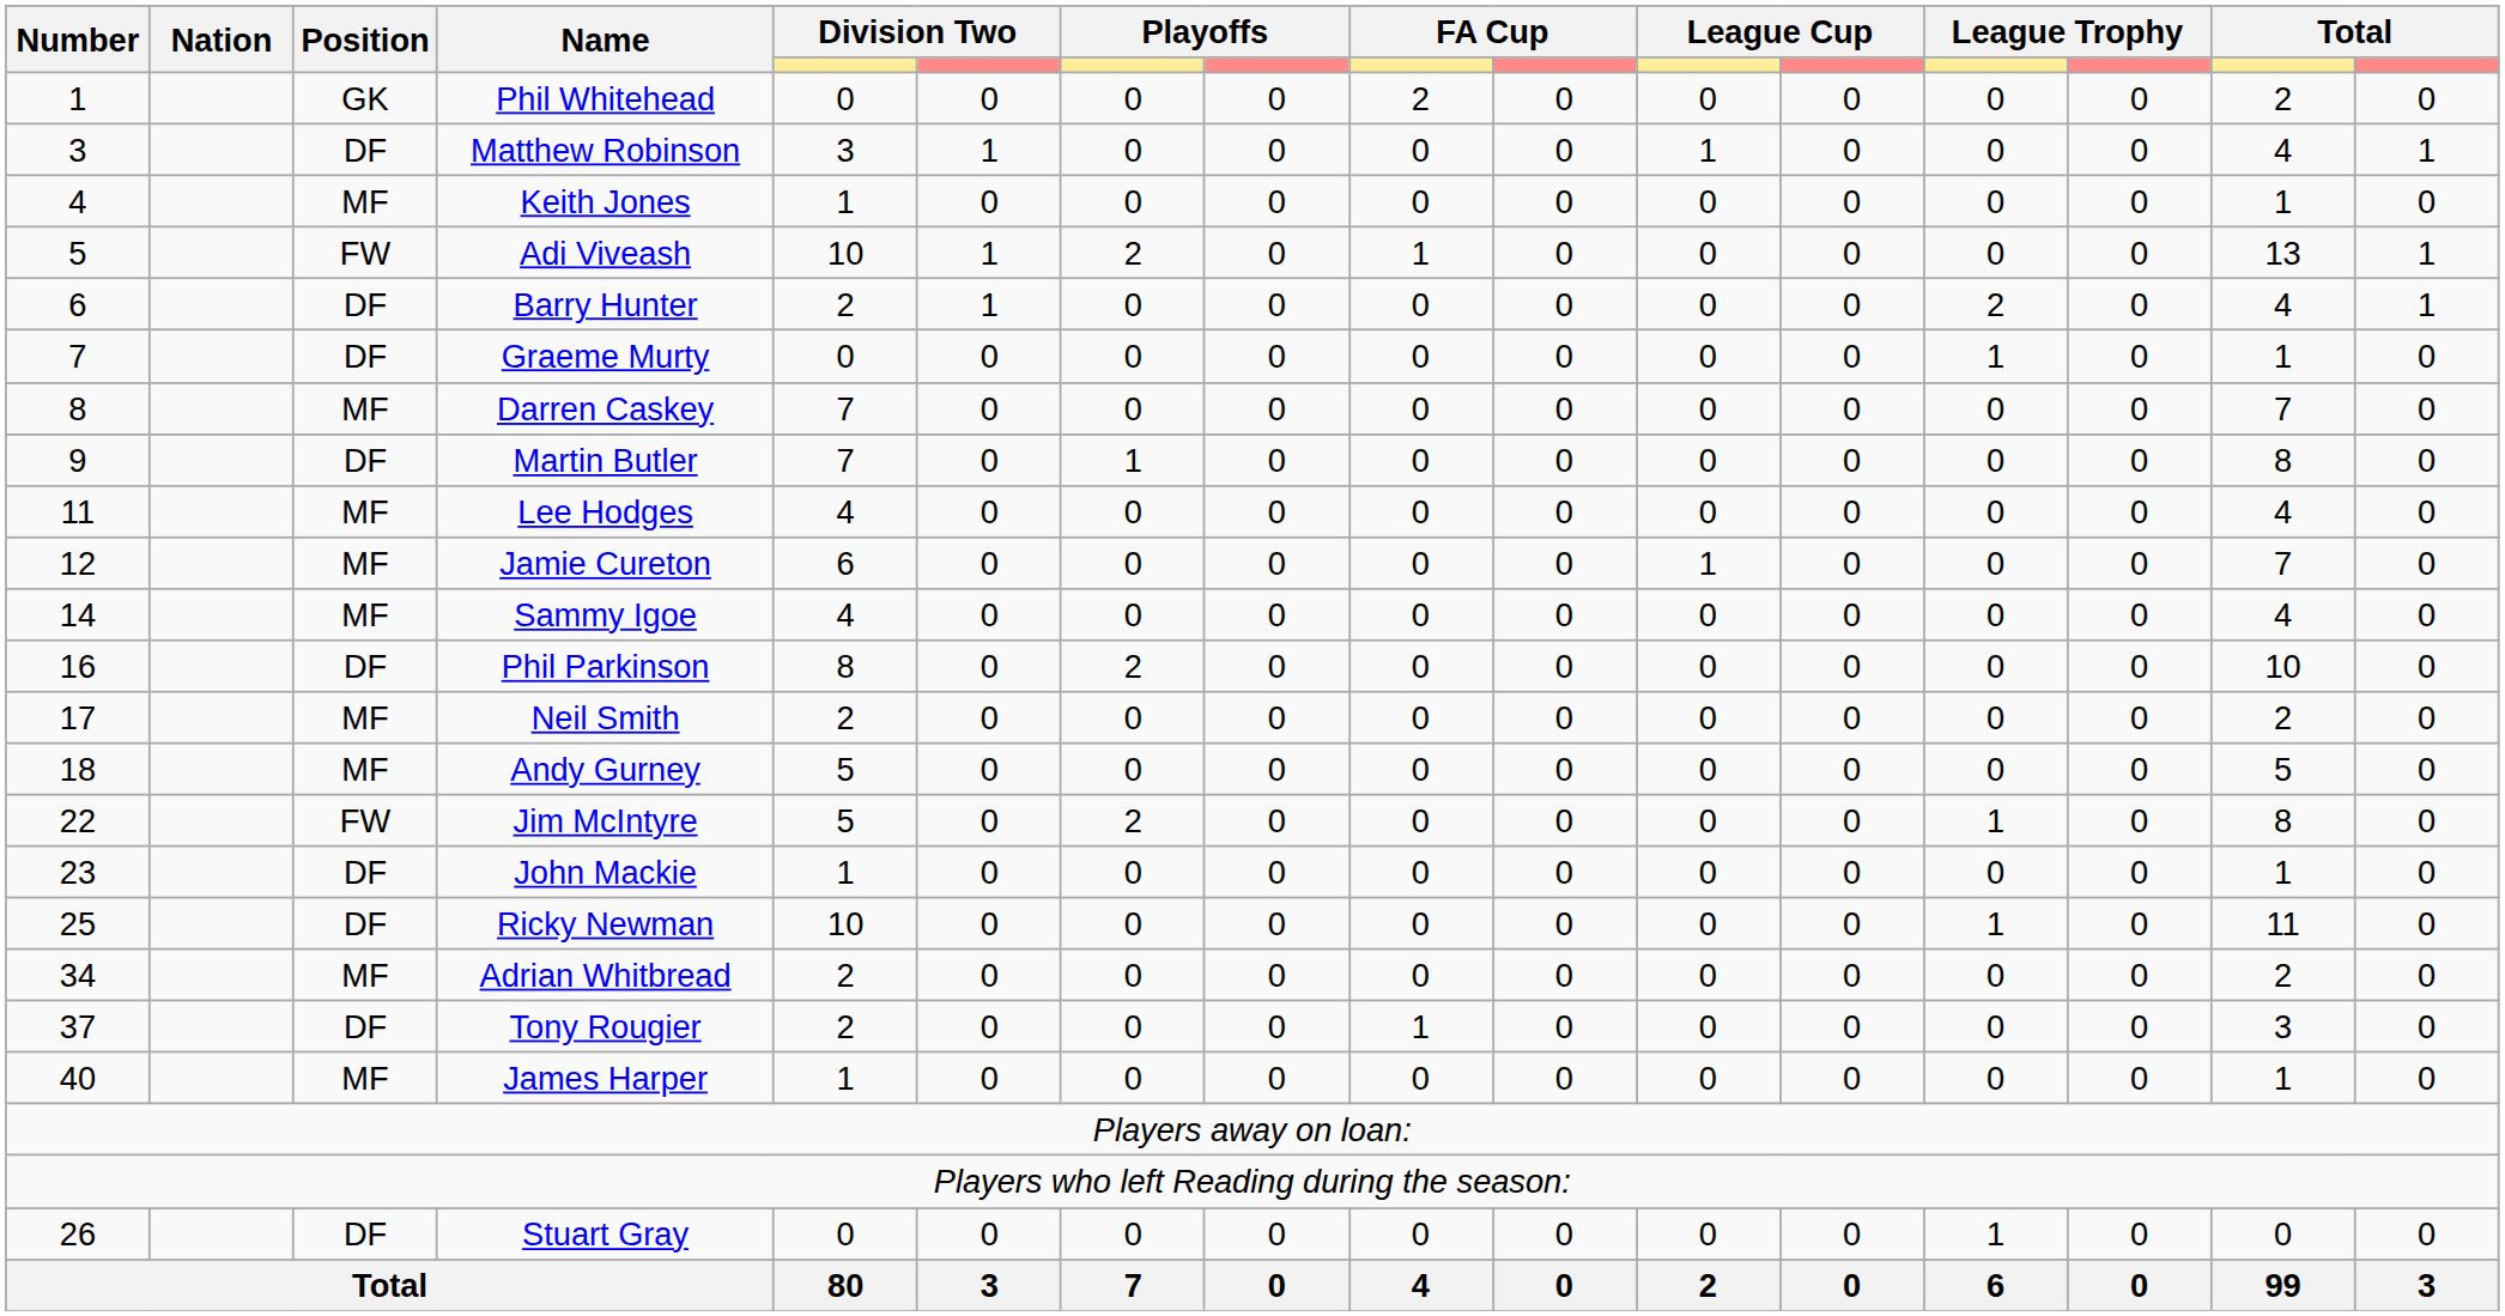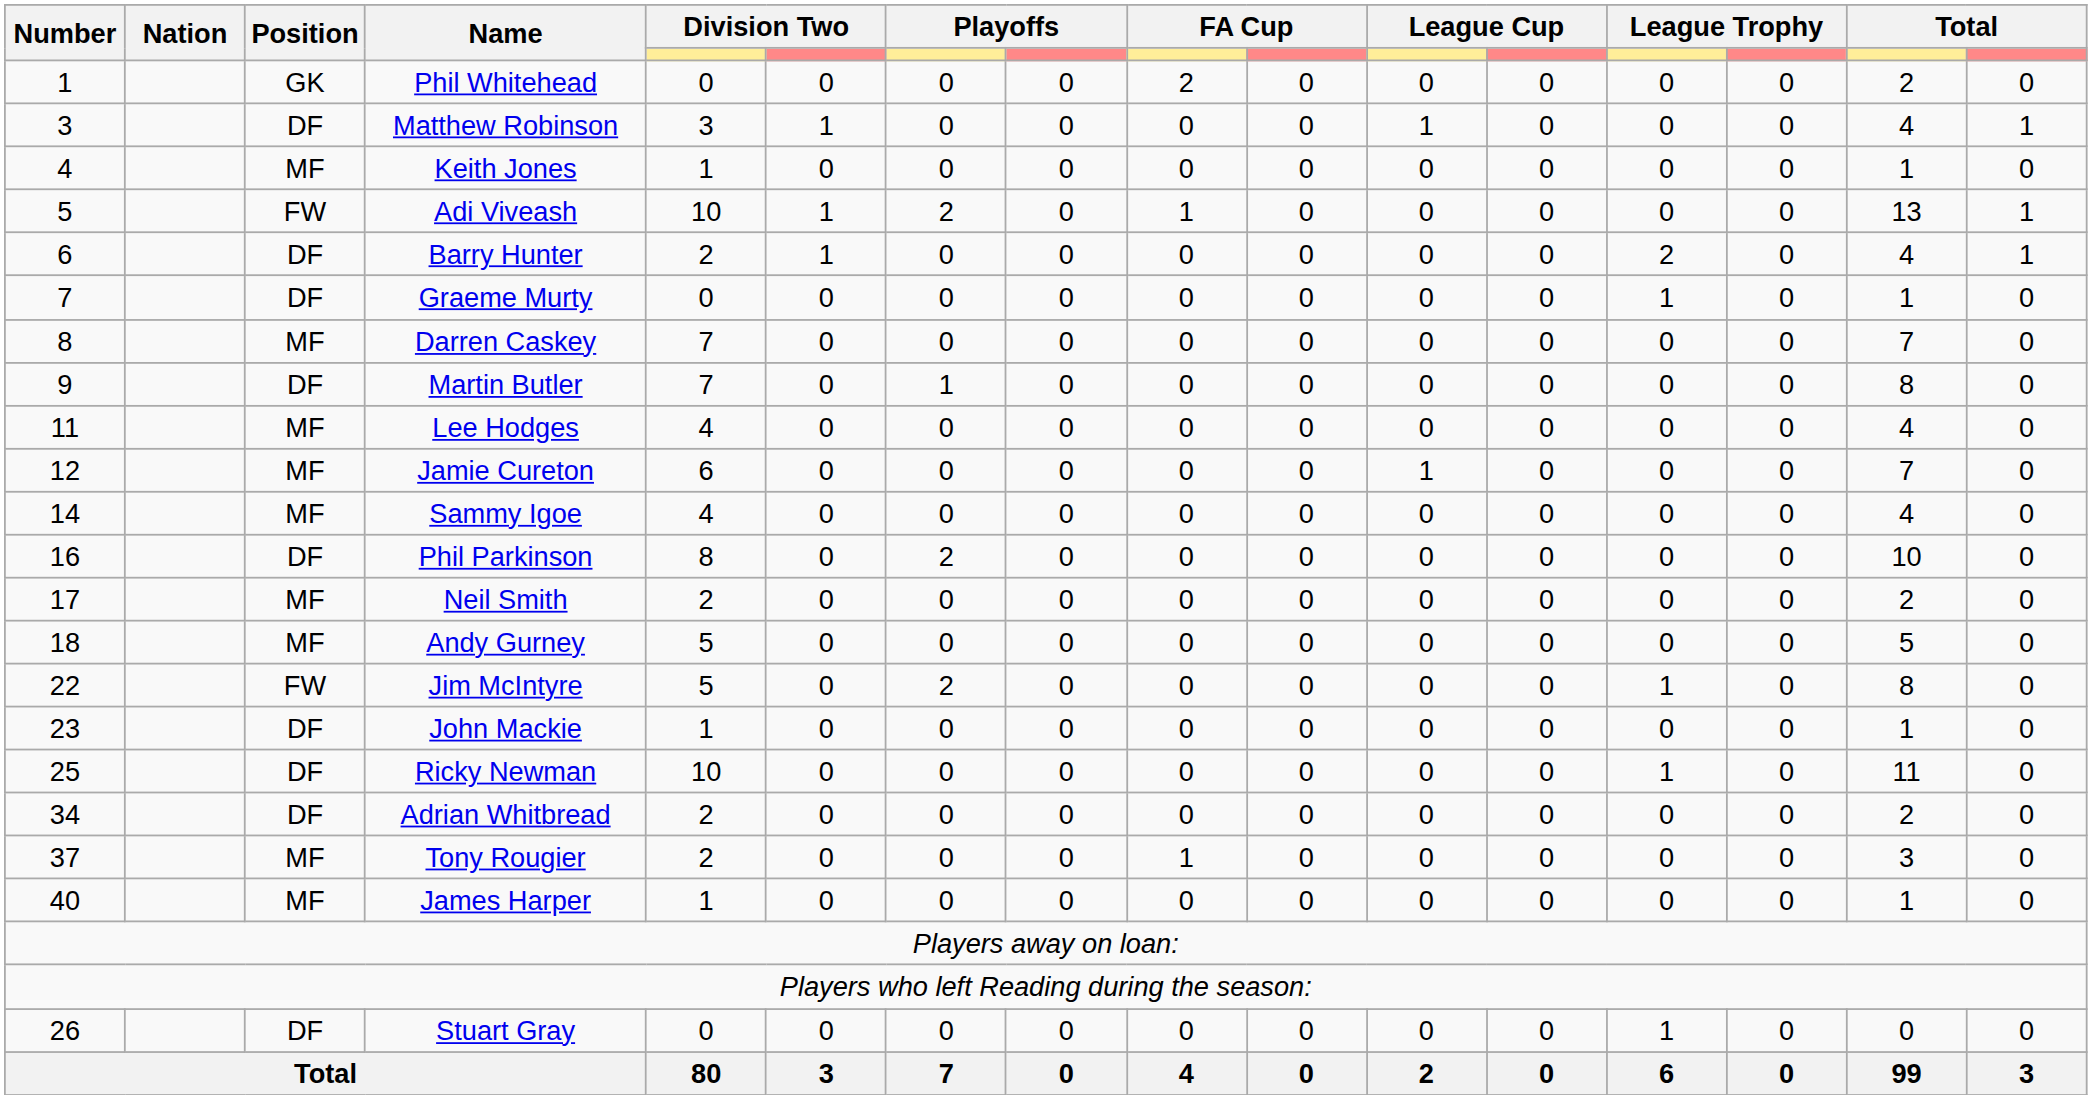Adrian Whitbread | Position: MF -> DF
Tony Rougier | Position: DF -> MF
